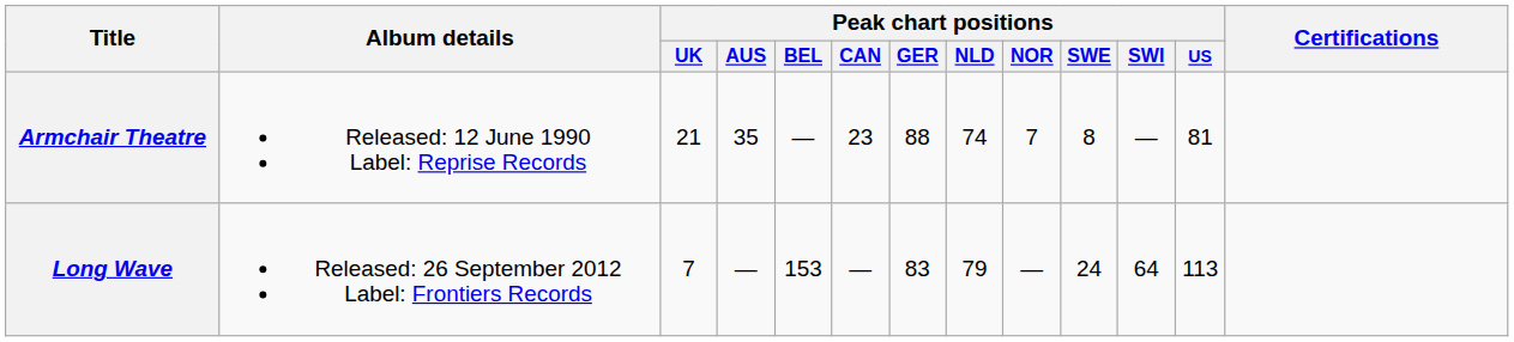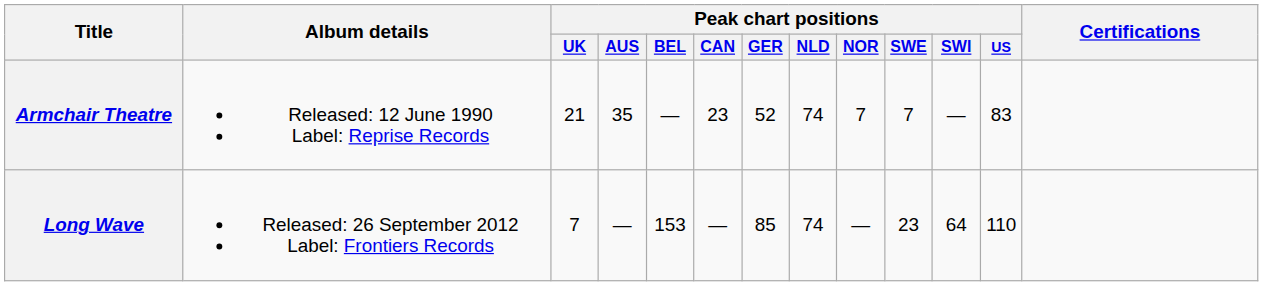Armchair Theatre | Peak chart positions / GER: 88 -> 52
Armchair Theatre | Peak chart positions / SWE: 8 -> 7
Armchair Theatre | Peak chart positions / US: 81 -> 83
Long Wave | Peak chart positions / GER: 83 -> 85
Long Wave | Peak chart positions / NLD: 79 -> 74
Long Wave | Peak chart positions / SWE: 24 -> 23
Long Wave | Peak chart positions / US: 113 -> 110
